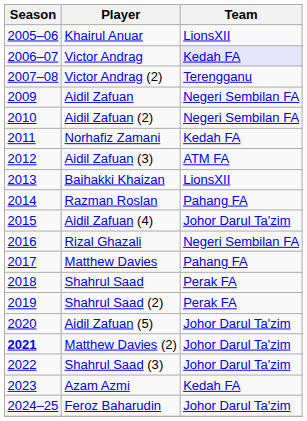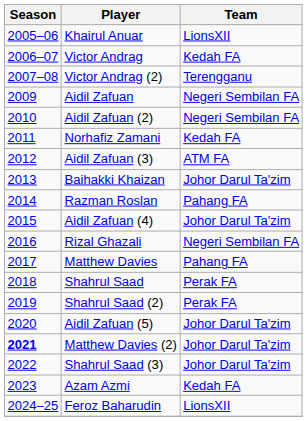Victor Andrag | Team: lavender background -> no background
Baihakki Khaizan | Team: LionsXII -> Johor Darul Ta'zim
Feroz Baharudin | Team: Johor Darul Ta'zim -> LionsXII
